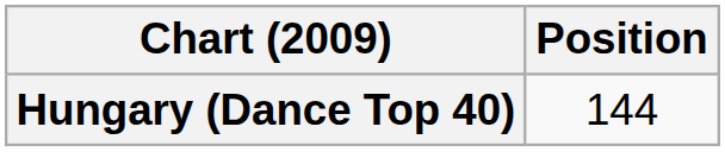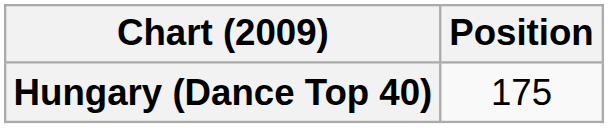Hungary (Dance Top 40) | Position: 144 -> 175
